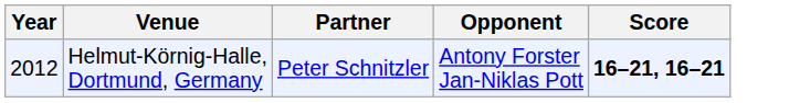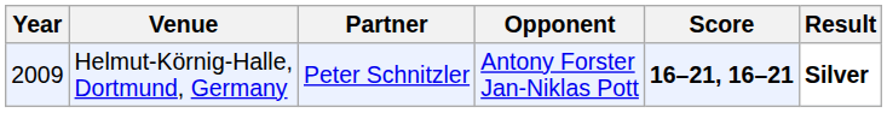+ column: Result | Silver
Helmut-Körnig-Halle, Dortmund, Germany | Year: 2012 -> 2009
